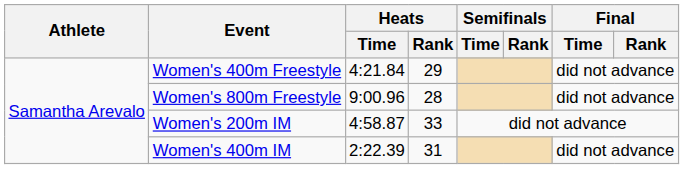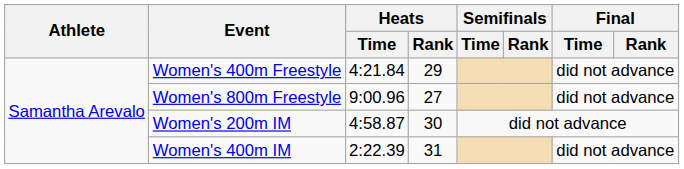Women's 800m Freestyle | Heats / Rank: 28 -> 27
Women's 200m IM | Heats / Rank: 33 -> 30
